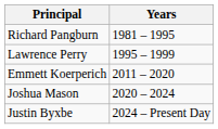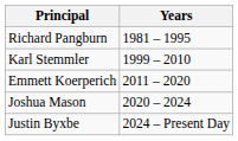- row: Lawrence Perry | 1995 – 1999
+ row: Karl Stemmler | 1999 – 2010
